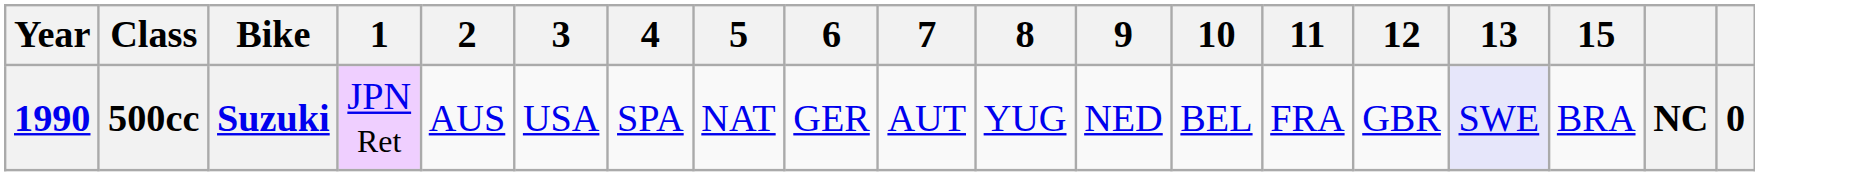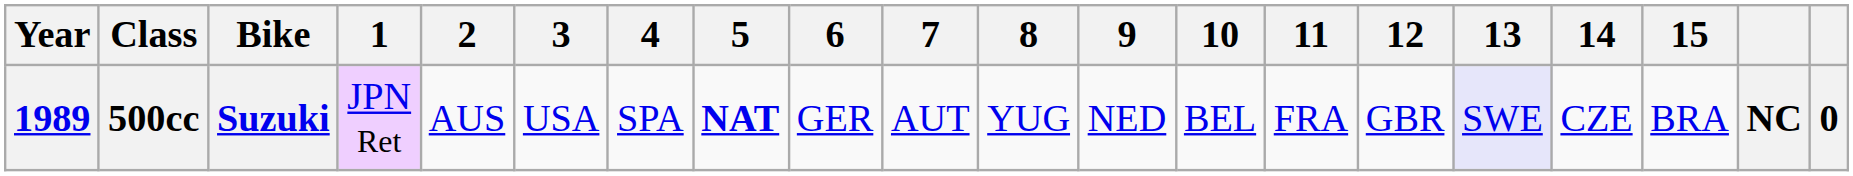+ column: 14 | CZE
500cc | Year: 1990 -> 1989
500cc | 5: normal -> bold
